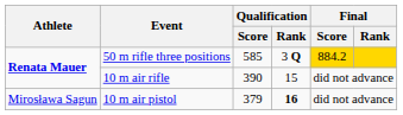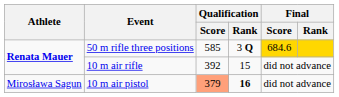50 m rifle three positions | Final / Score: 884.2 -> 684.6
10 m air rifle | Qualification / Score: 390 -> 392
10 m air pistol | Qualification / Score: no background -> lightsalmon background
